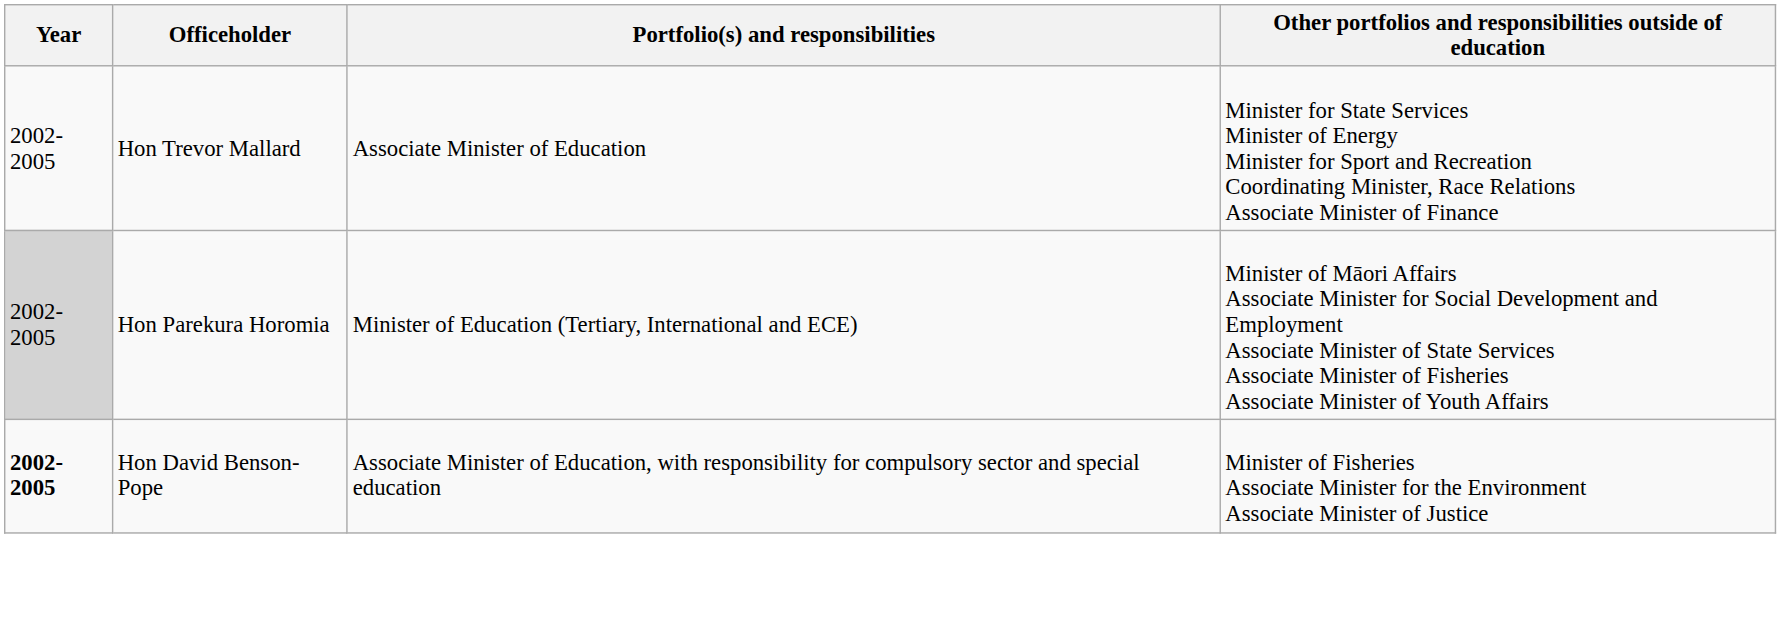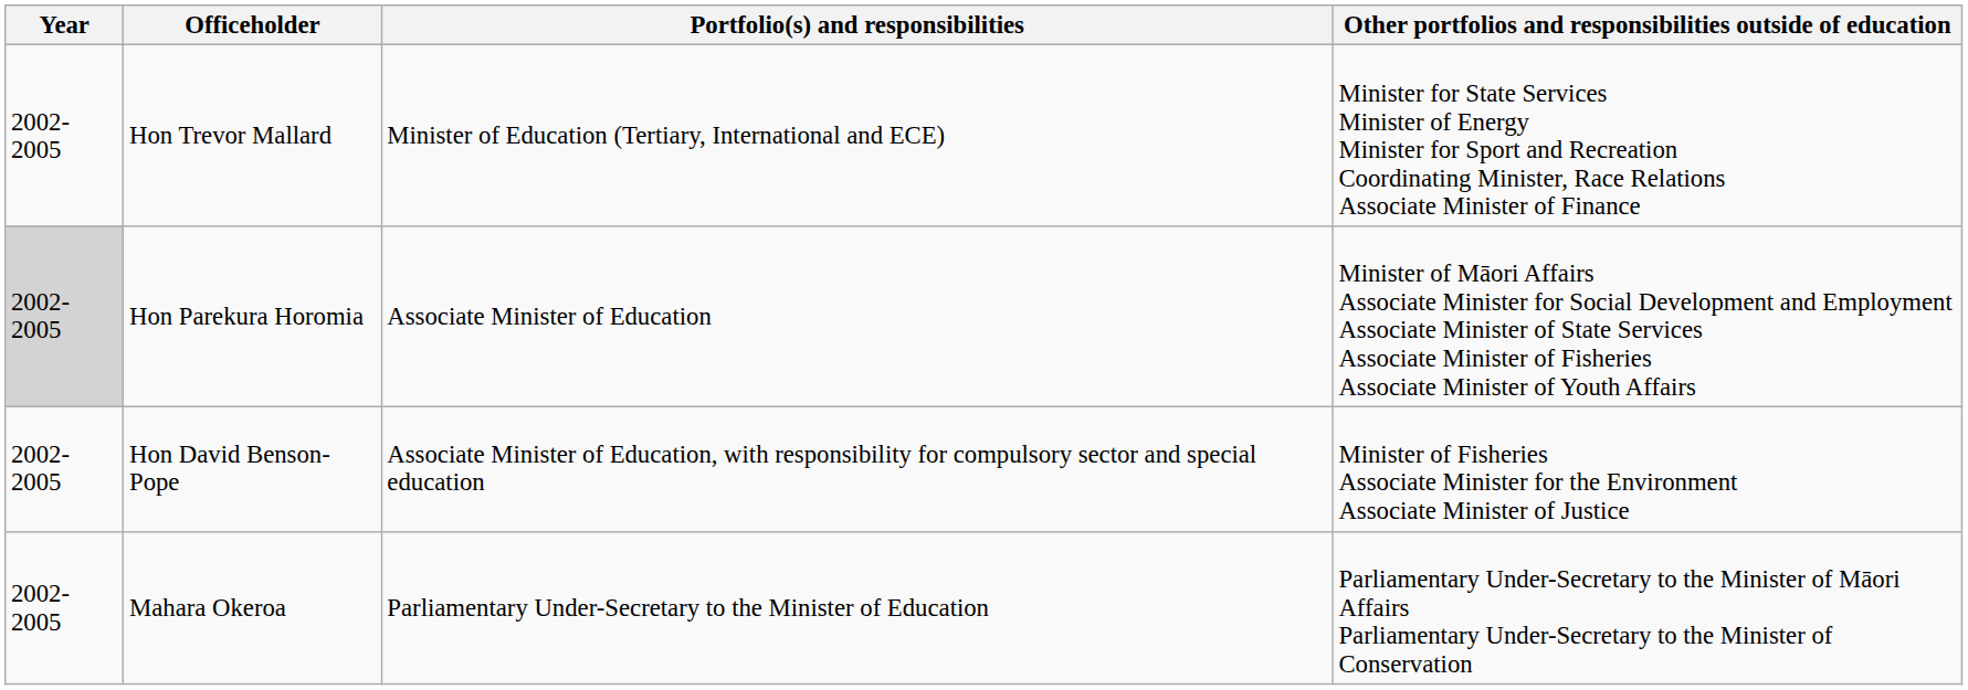Hon Trevor Mallard | Portfolio(s) and responsibilities: Associate Minister of Education -> Minister of Education (Tertiary, International and ECE)
Hon Parekura Horomia | Portfolio(s) and responsibilities: Minister of Education (Tertiary, International and ECE) -> Associate Minister of Education
Hon David Benson-Pope | Year: bold -> normal
+ row: 2002-2005 | Mahara Okeroa | Parliamentary Under-Secretary to the Minister of Education | Parliamentary Under-Secretary to the Minister of Māori Affairs Parliamentary Under-Secretary to the Minister of Conservation
